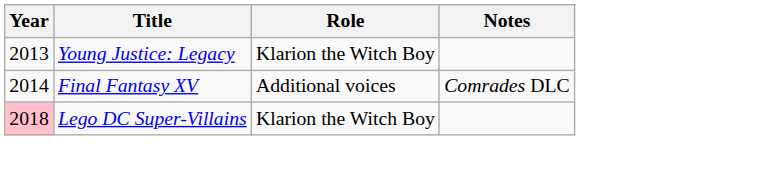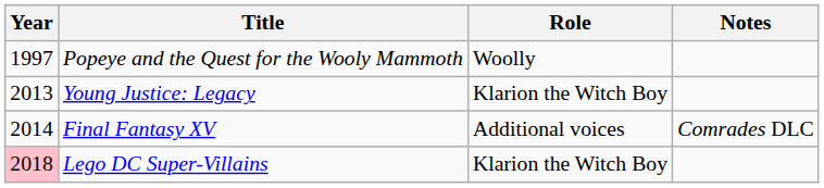+ row: 1997 | Popeye and the Quest for the Wooly Mammoth | Woolly
